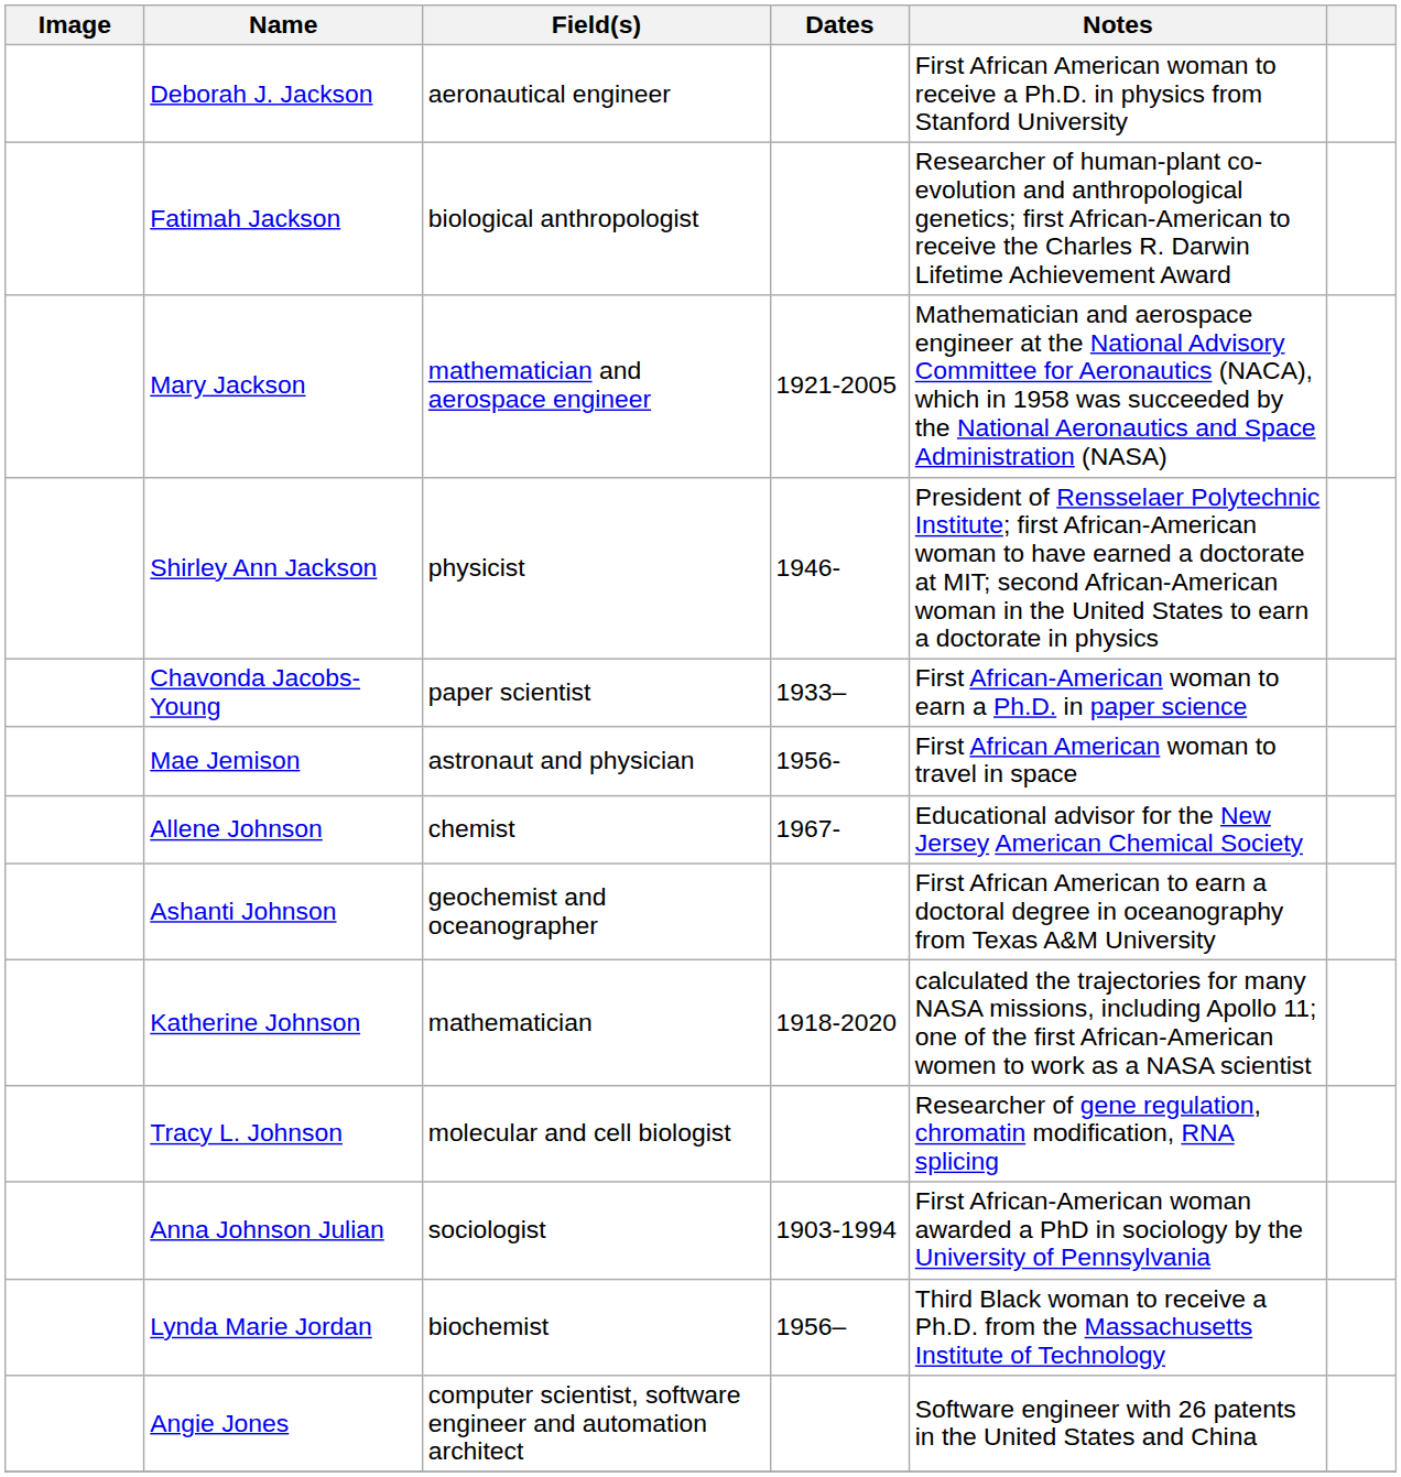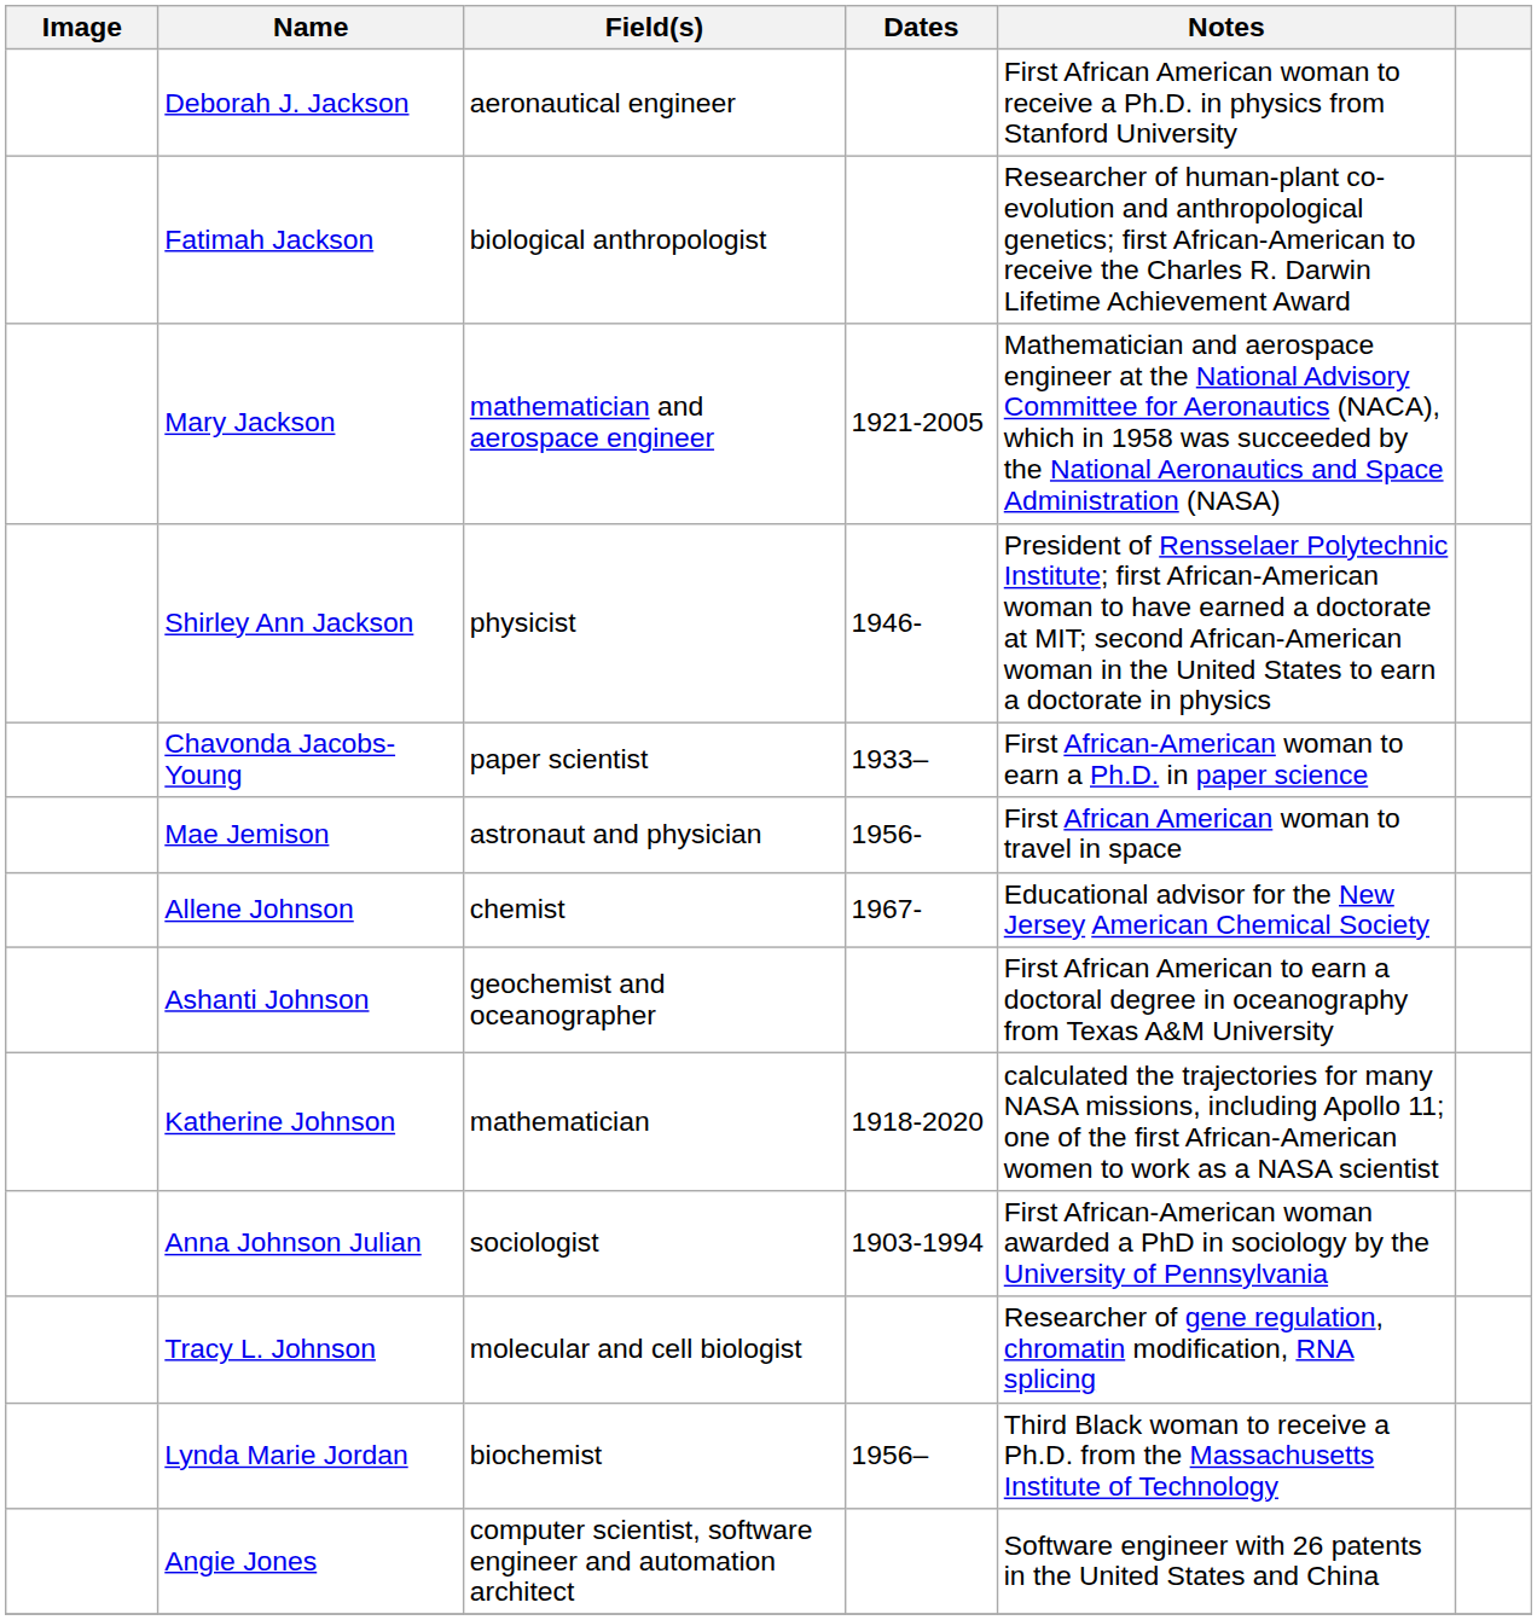rows swapped: Tracy L. Johnson <-> Anna Johnson Julian
